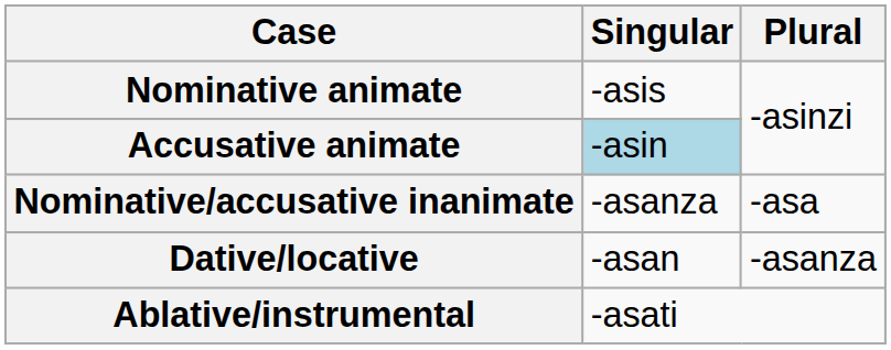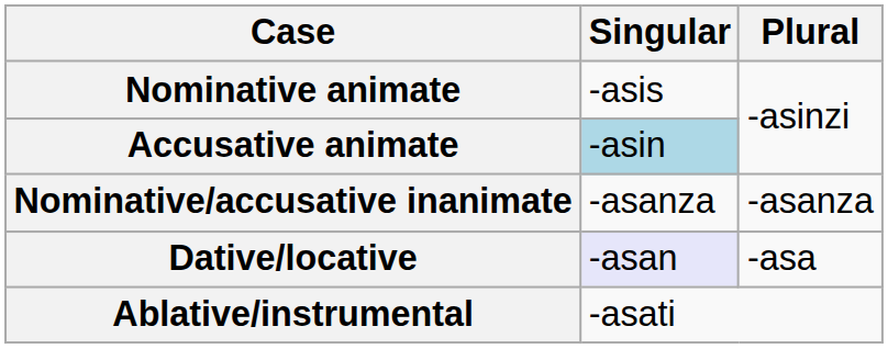Nominative/accusative inanimate | Plural: -asa -> -asanza
Dative/locative | Singular: no background -> lavender background
Dative/locative | Plural: -asanza -> -asa
